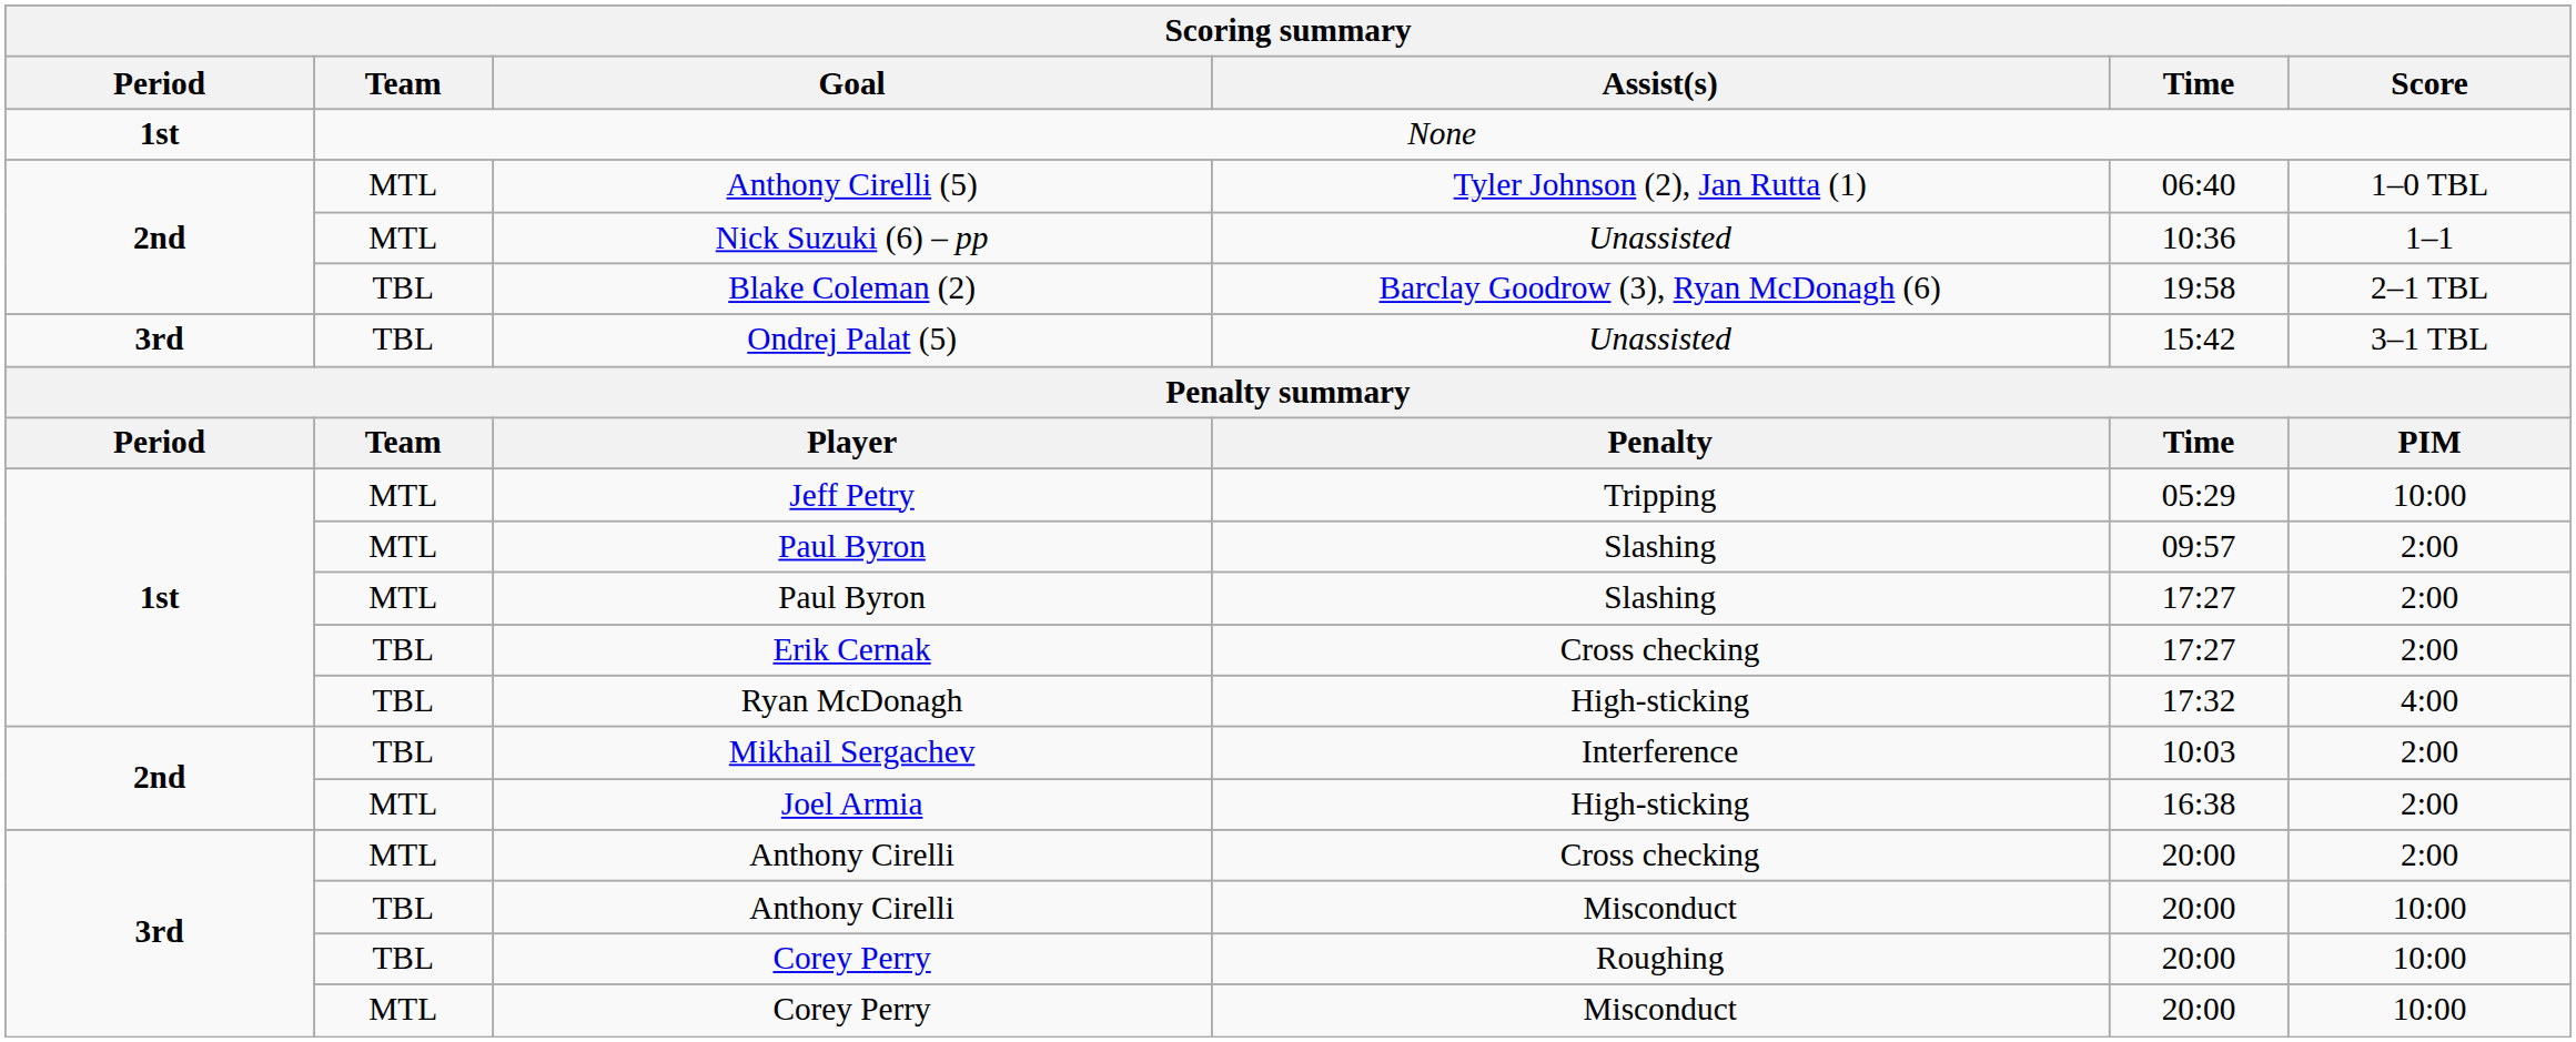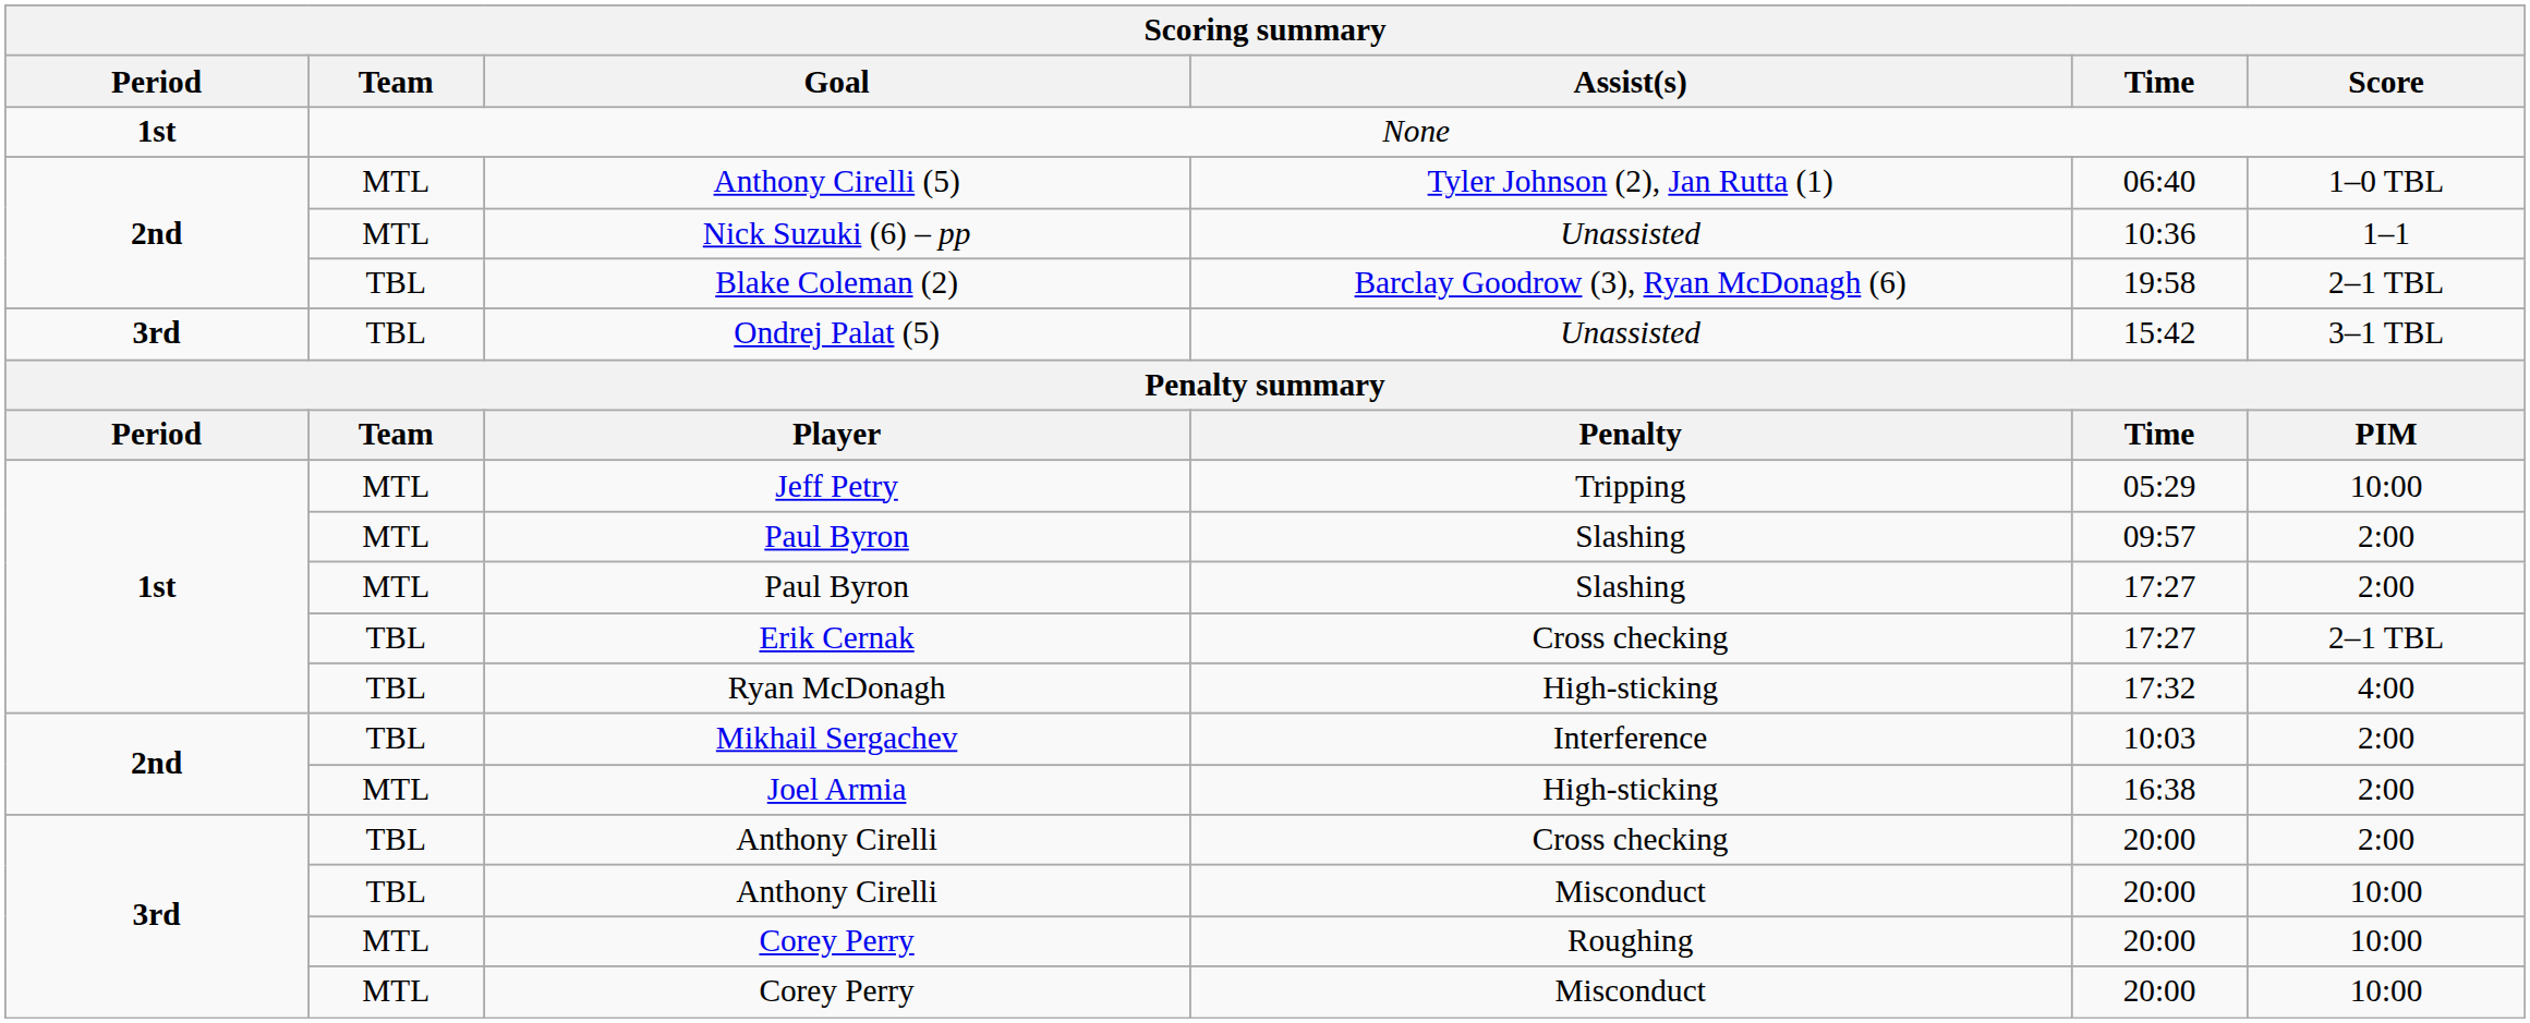Erik Cernak | Score: 2:00 -> 2–1 TBL
Anthony Cirelli / Cross checking | Team: MTL -> TBL
Corey Perry / Roughing | Team: TBL -> MTL
